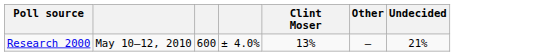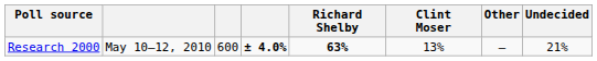+ column: Richard Shelby | 63%
Research 2000 | column 4: normal -> bold
